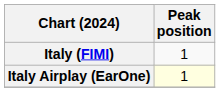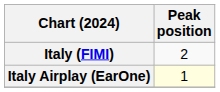Italy (FIMI) | Peak position: 1 -> 2
